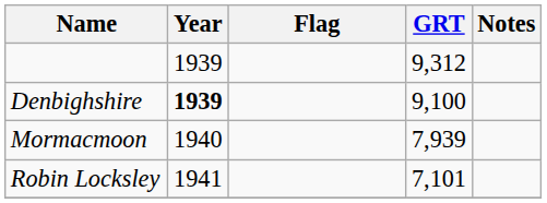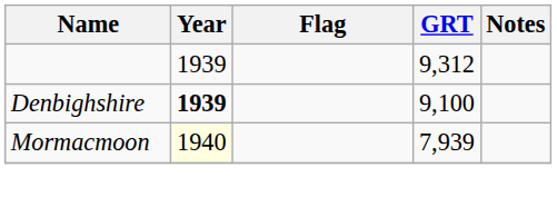Mormacmoon | Year: no background -> lightyellow background
- row: Robin Locksley | 1941 | 7,101
